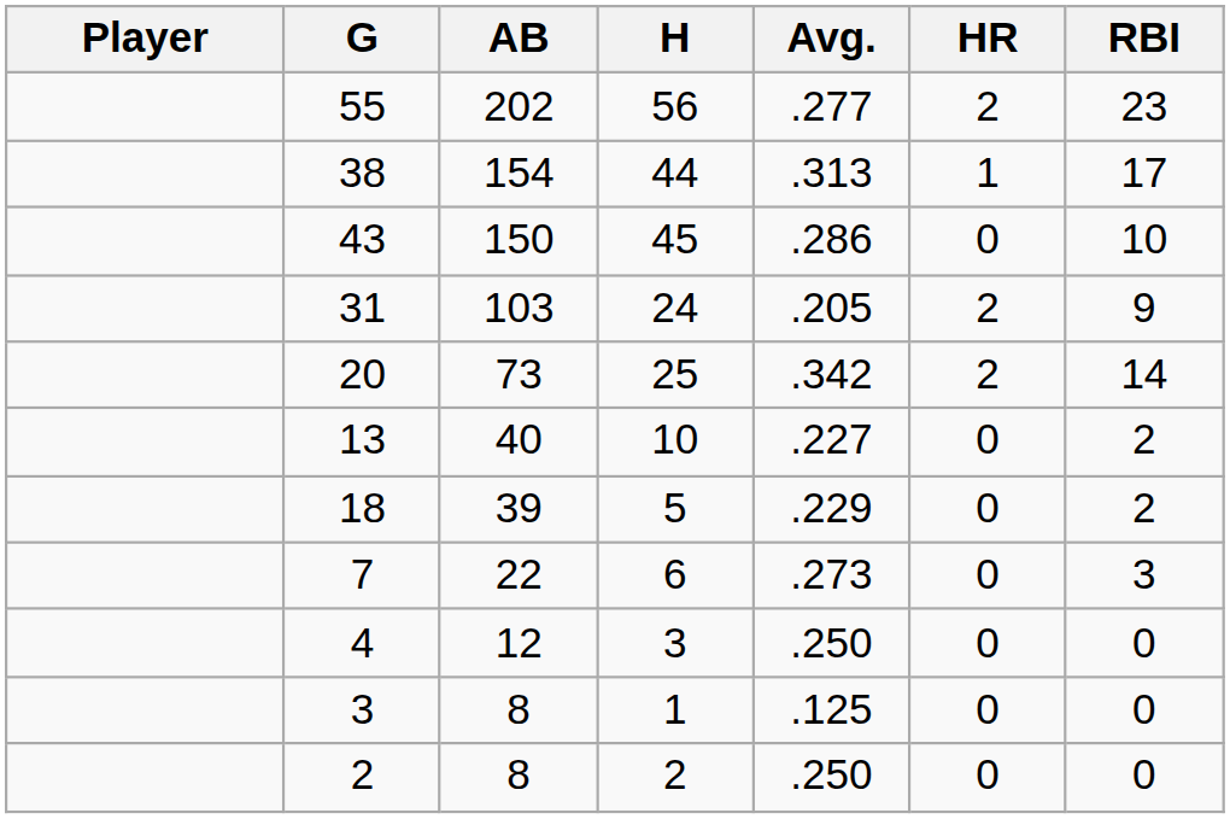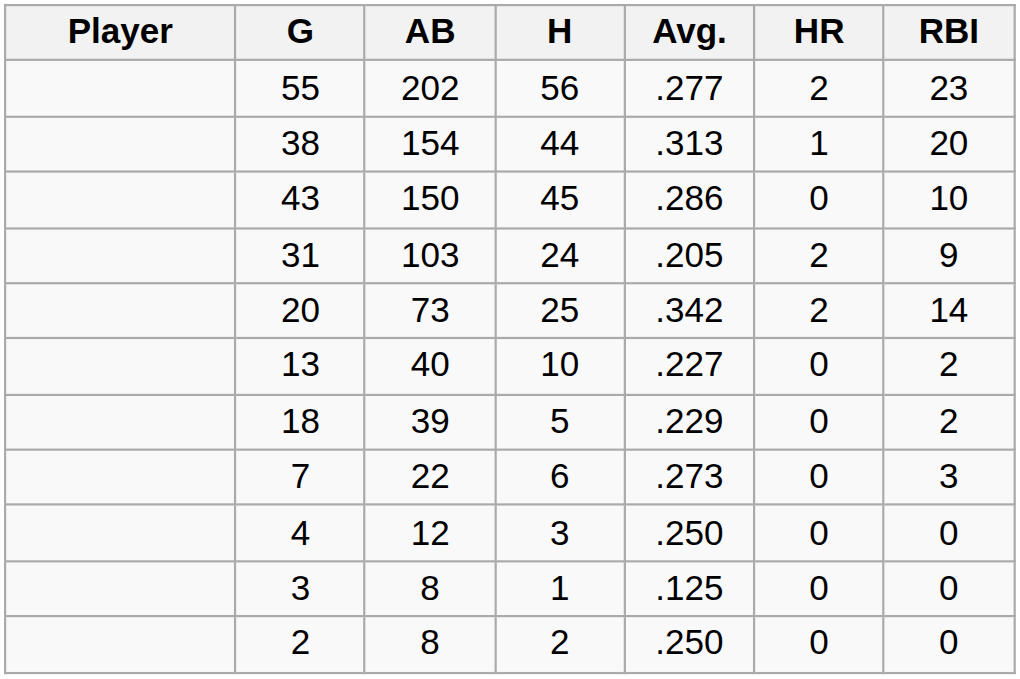38 | RBI: 17 -> 20
